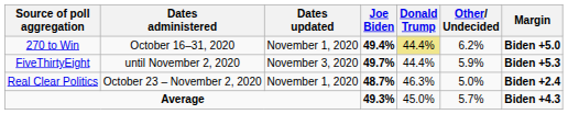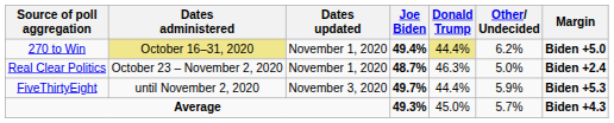270 to Win | Dates administered: no background -> khaki background
rows swapped: Real Clear Politics <-> FiveThirtyEight
